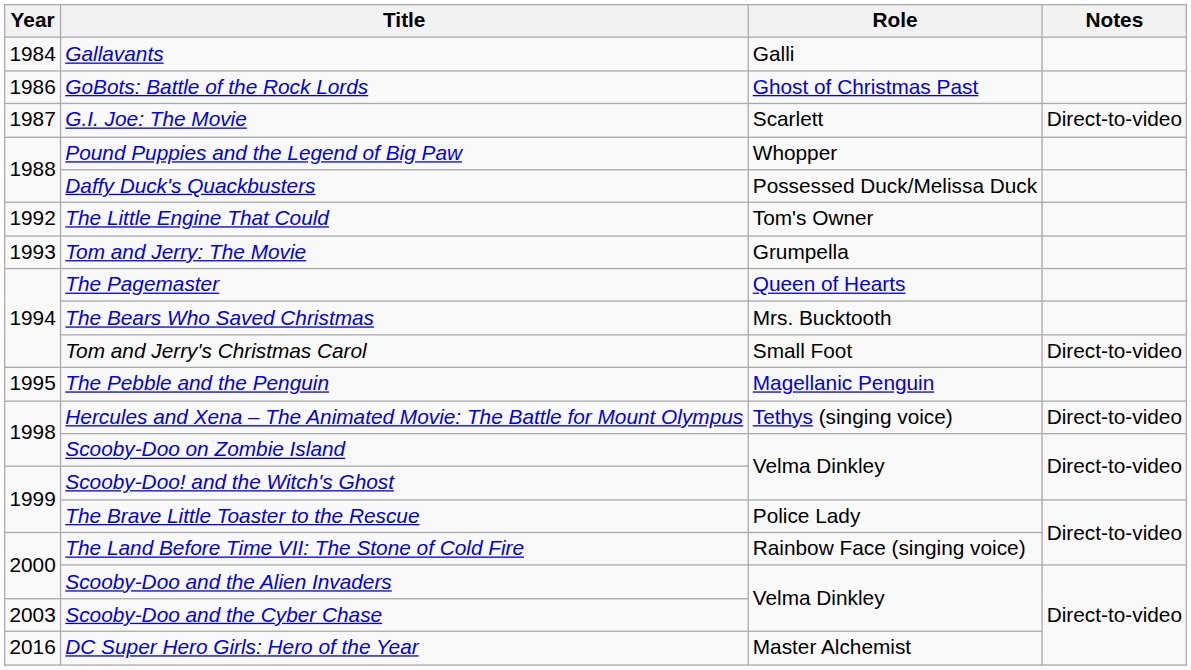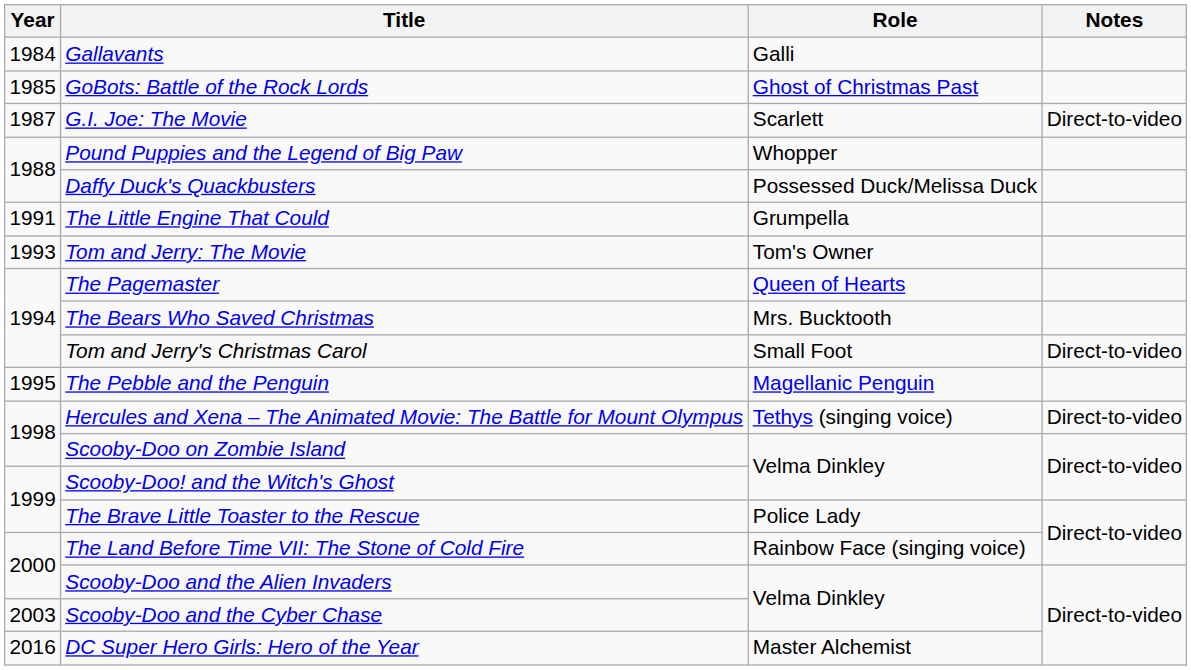GoBots: Battle of the Rock Lords | Year: 1986 -> 1985
The Little Engine That Could | Year: 1992 -> 1991
The Little Engine That Could | Role: Tom's Owner -> Grumpella
Tom and Jerry: The Movie | Role: Grumpella -> Tom's Owner
